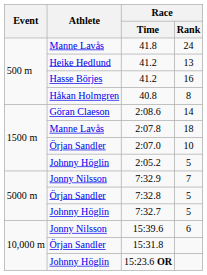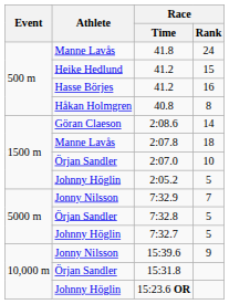Heike Hedlund / 41.2 | Race / Rank: 13 -> 15
15:39.6 | Race / Rank: 6 -> 9
